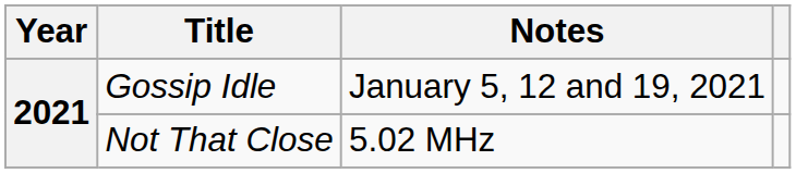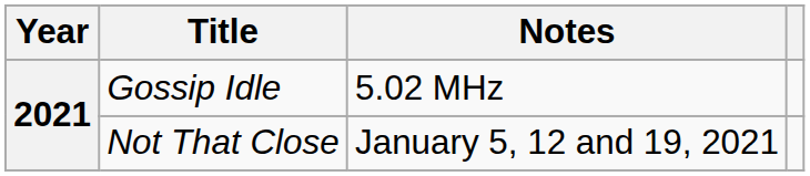Gossip Idle | Notes: January 5, 12 and 19, 2021 -> 5.02 MHz
Not That Close | Notes: 5.02 MHz -> January 5, 12 and 19, 2021
